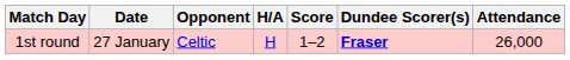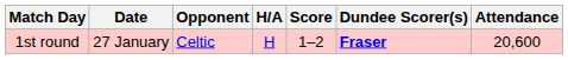1st round | Attendance: 26,000 -> 20,600
